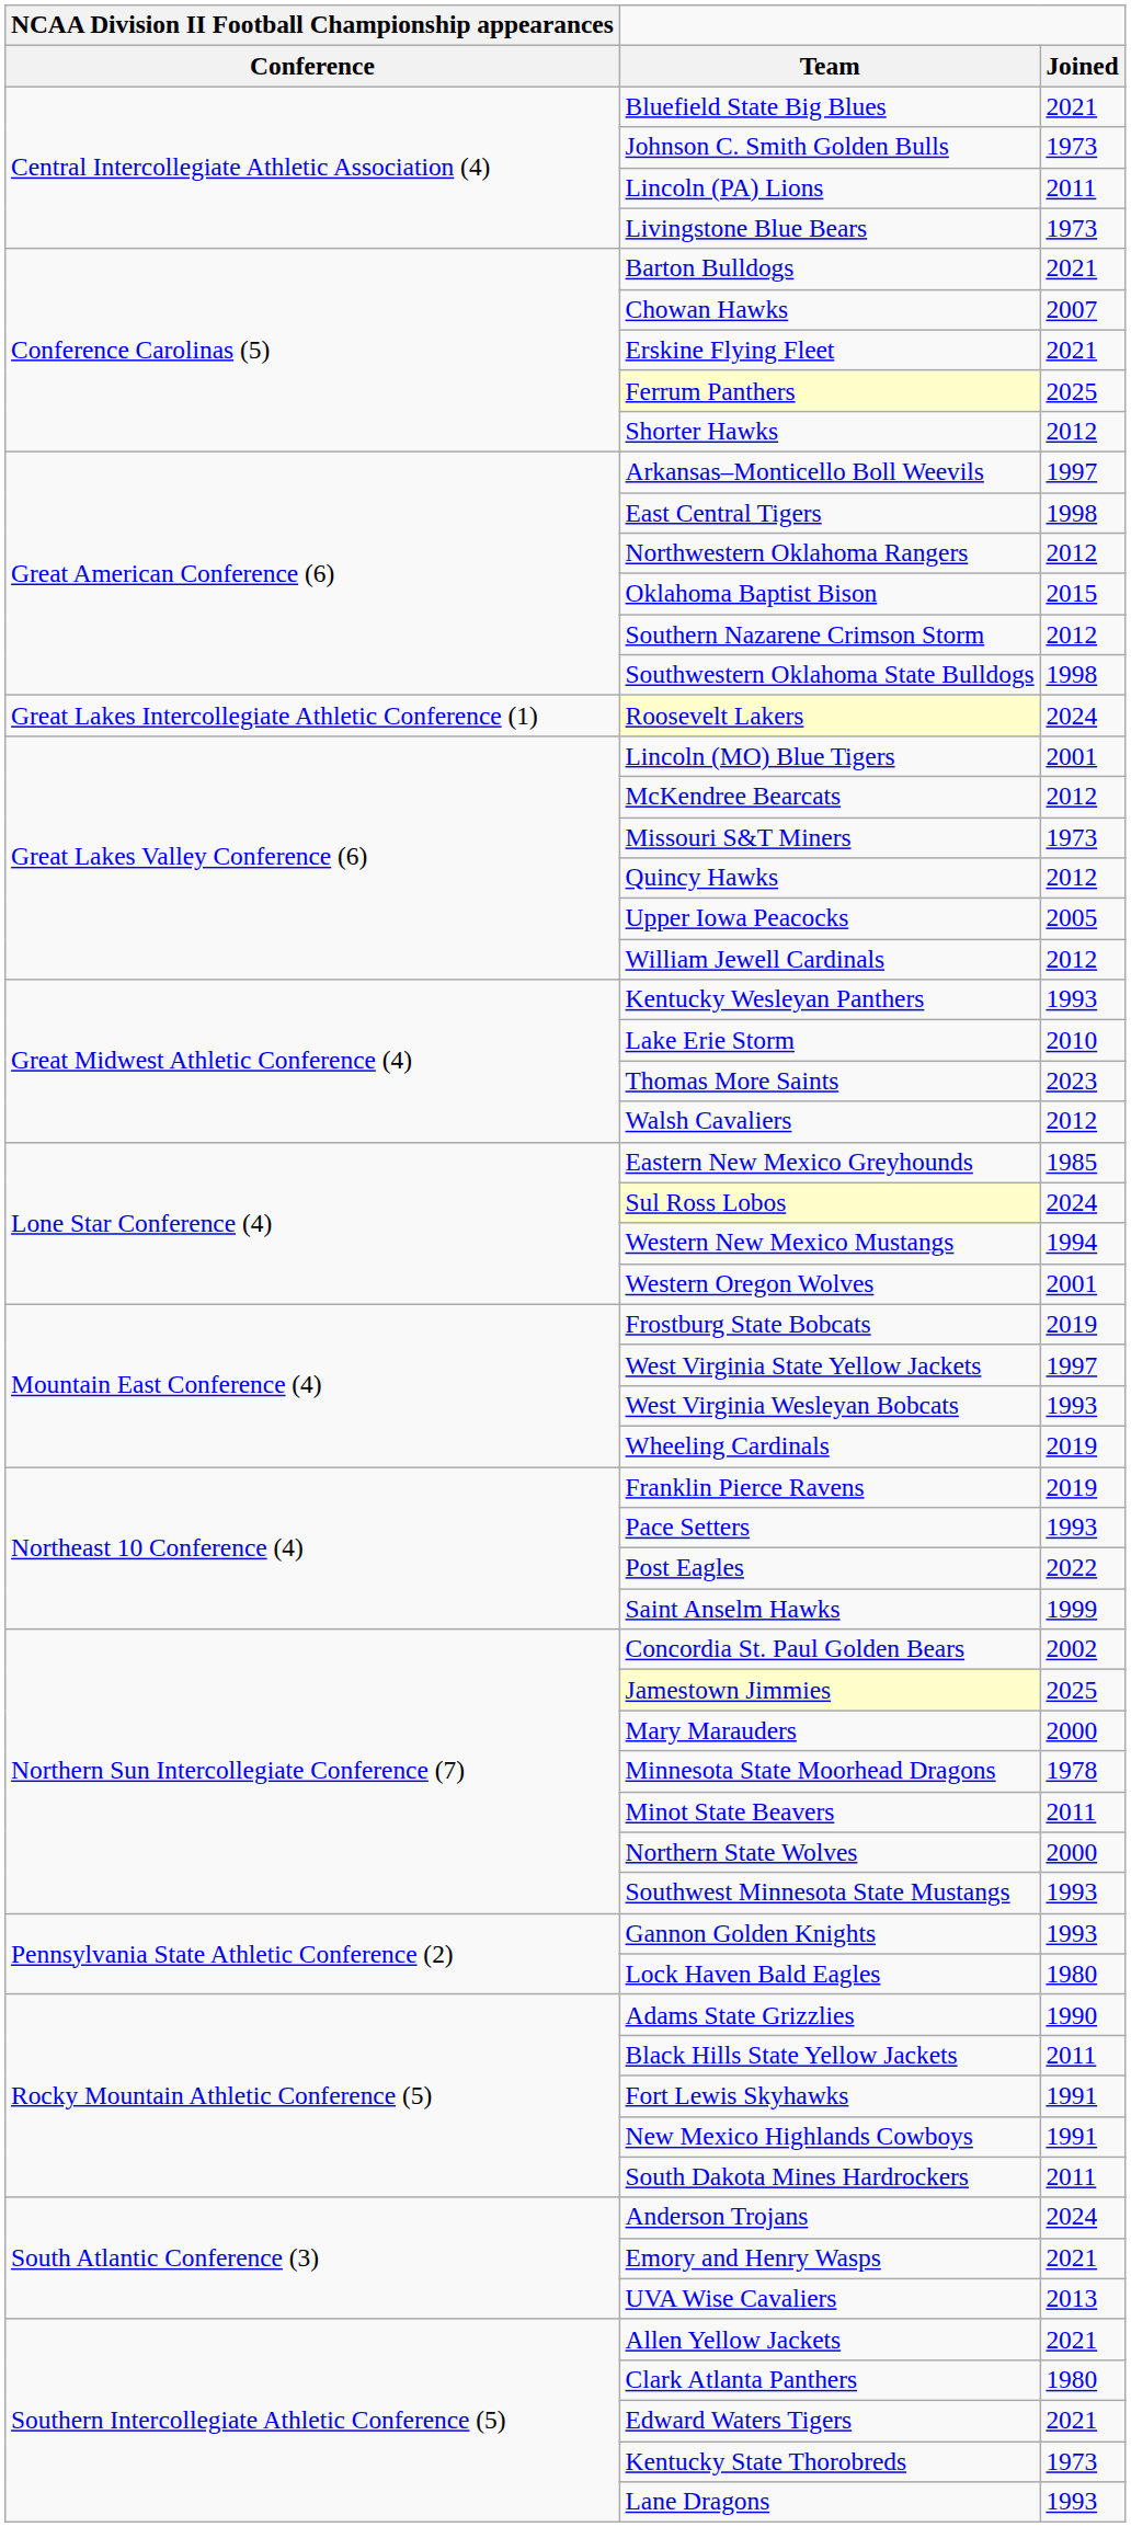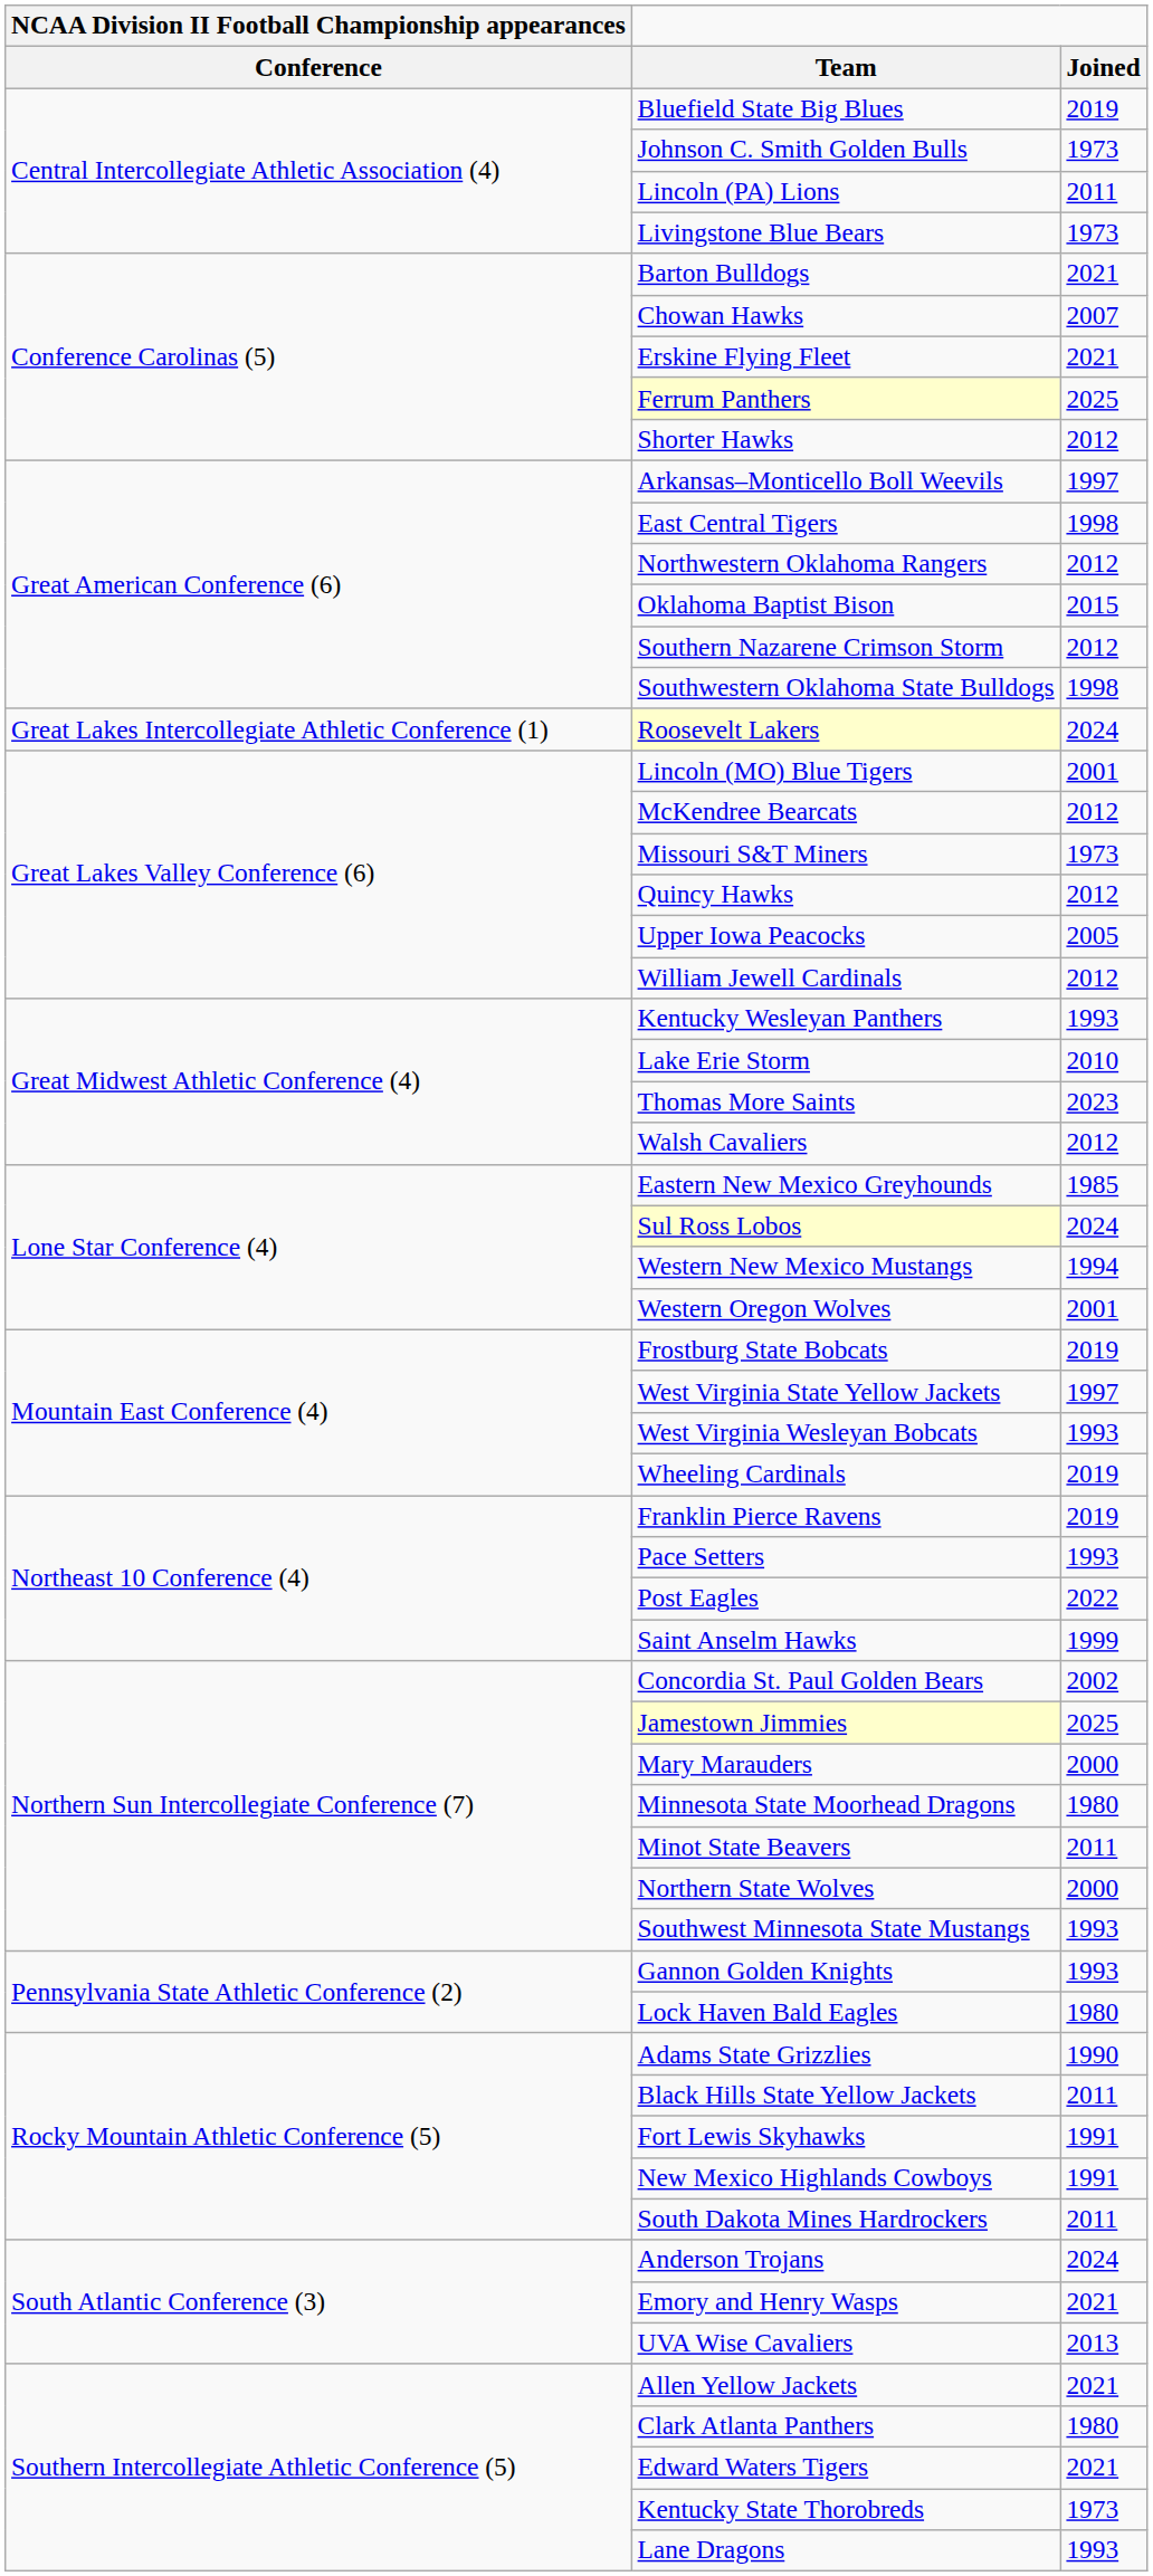Bluefield State Big Blues | Joined: 2021 -> 2019
Minnesota State Moorhead Dragons | Joined: 1978 -> 1980
